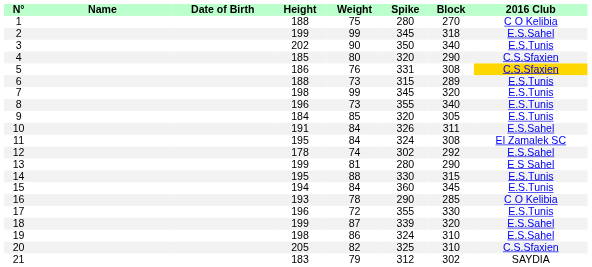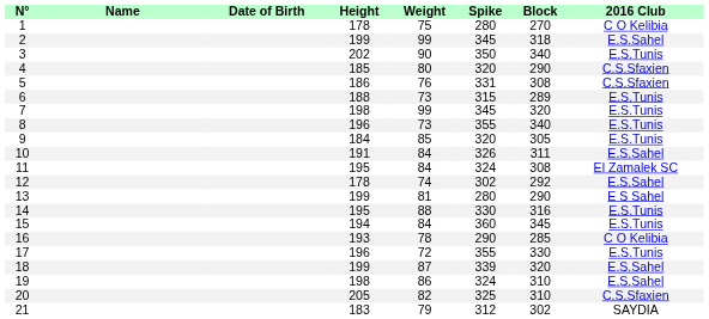1 | Height: 188 -> 178
5 | 2016 Club: gold background -> no background
14 | Block: 315 -> 316
